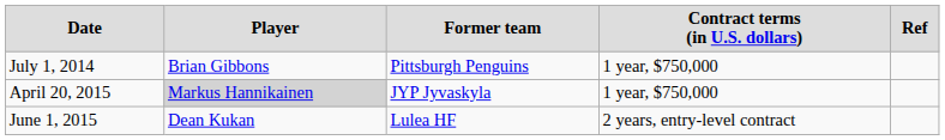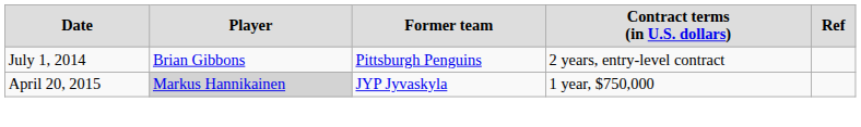July 1, 2014 | column 4: 1 year, $750,000 -> 2 years, entry-level contract
- row: June 1, 2015 | Dean Kukan | Lulea HF | 2 years, entry-level contract
